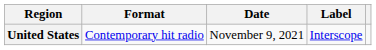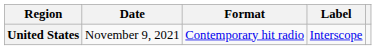columns swapped: Date <-> Format
